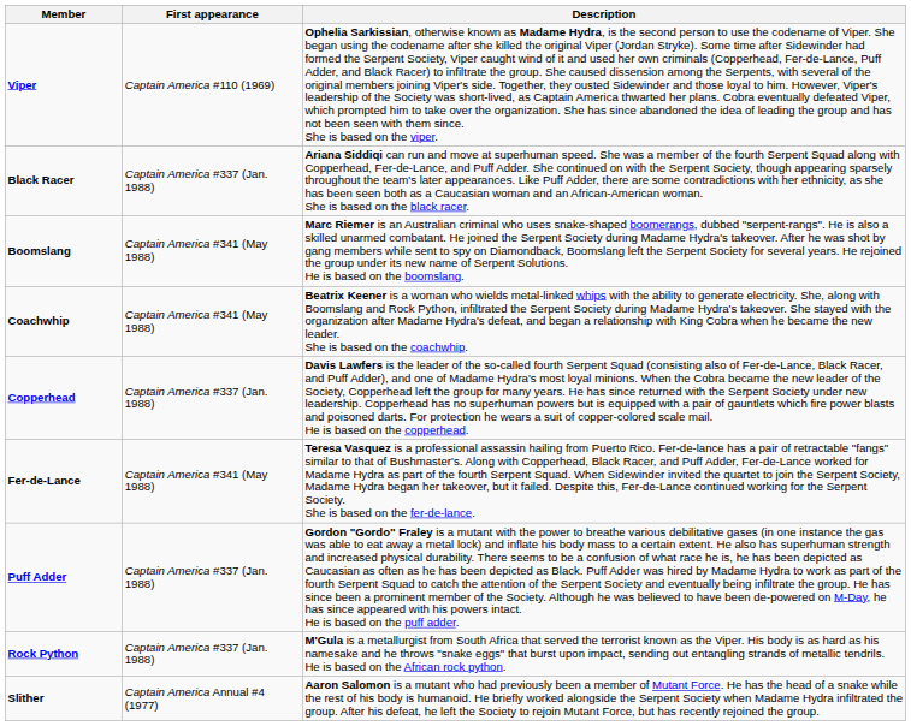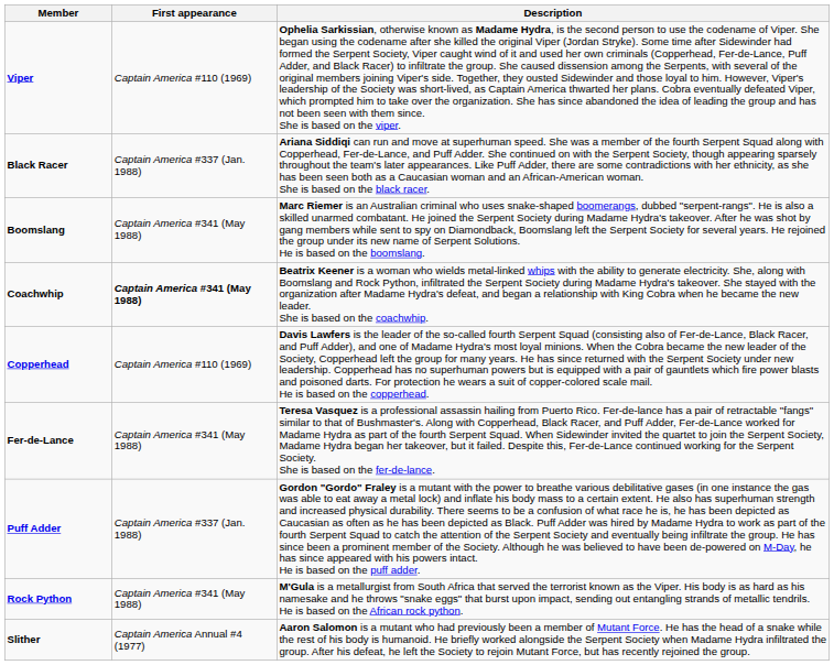Coachwhip | First appearance: normal -> bold
Copperhead | First appearance: Captain America #337 (Jan. 1988) -> Captain America #110 (1969)
Rock Python | First appearance: Captain America #337 (Jan. 1988) -> Captain America #341 (May 1988)
